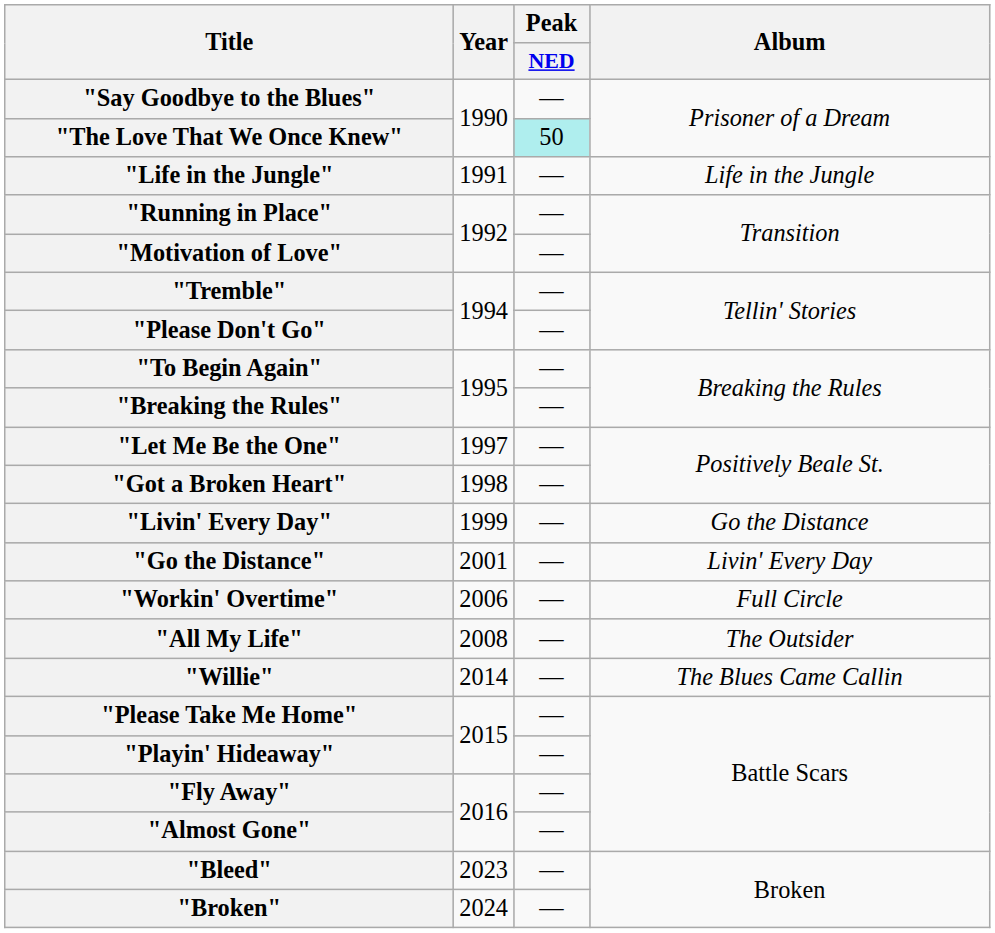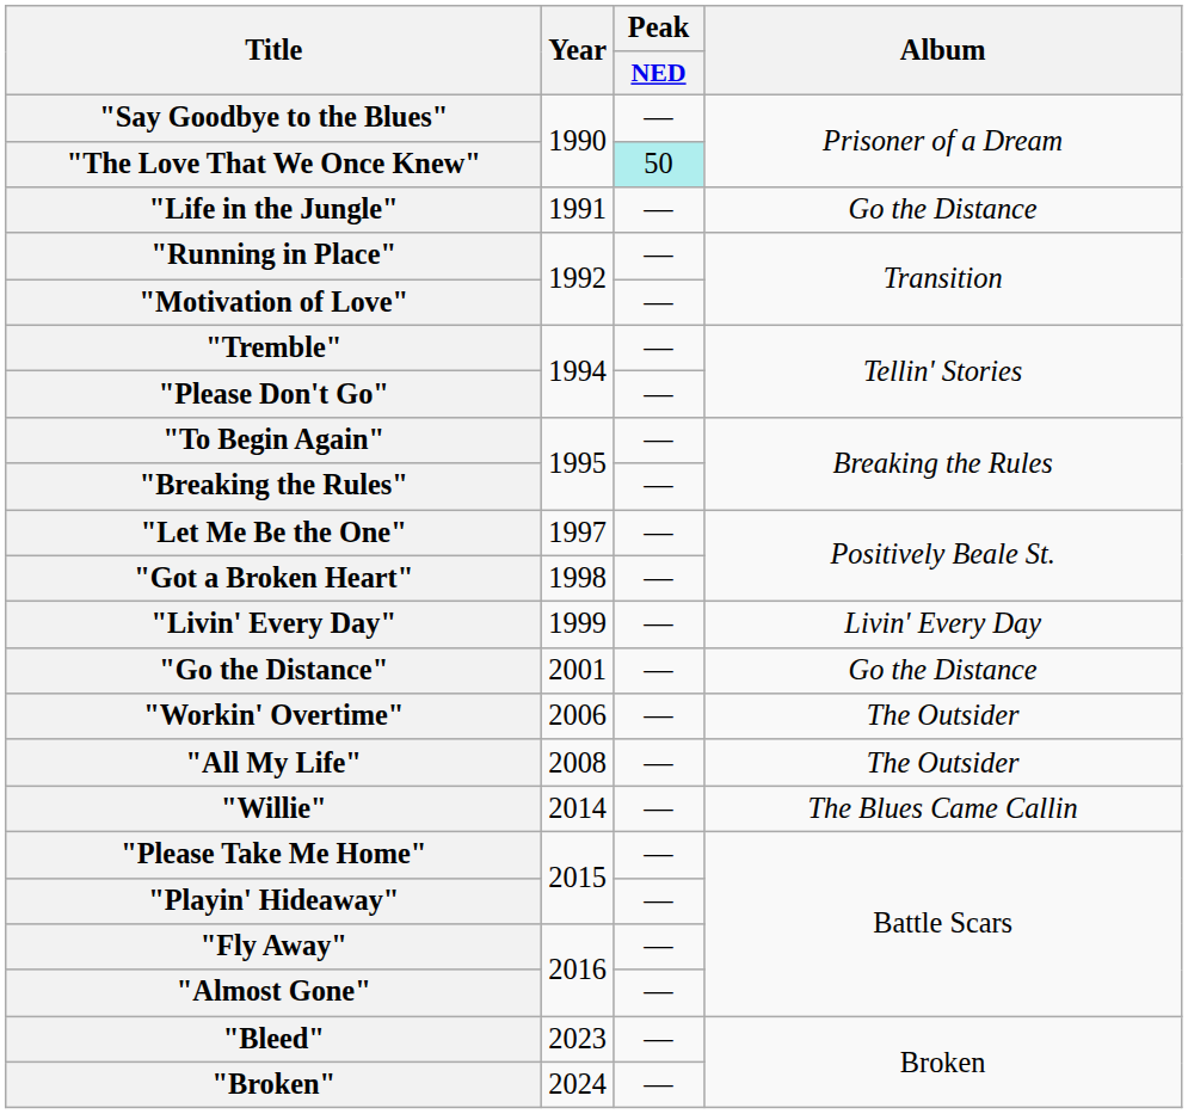"Life in the Jungle" | Album: Life in the Jungle -> Go the Distance
"Livin' Every Day" | Album: Go the Distance -> Livin' Every Day
"Go the Distance" | Album: Livin' Every Day -> Go the Distance
"Workin' Overtime" | Album: Full Circle -> The Outsider
